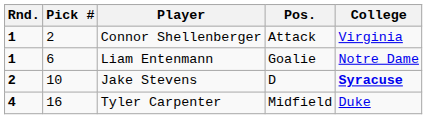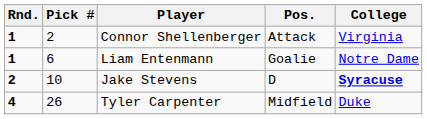Tyler Carpenter | Pick #: 16 -> 26
